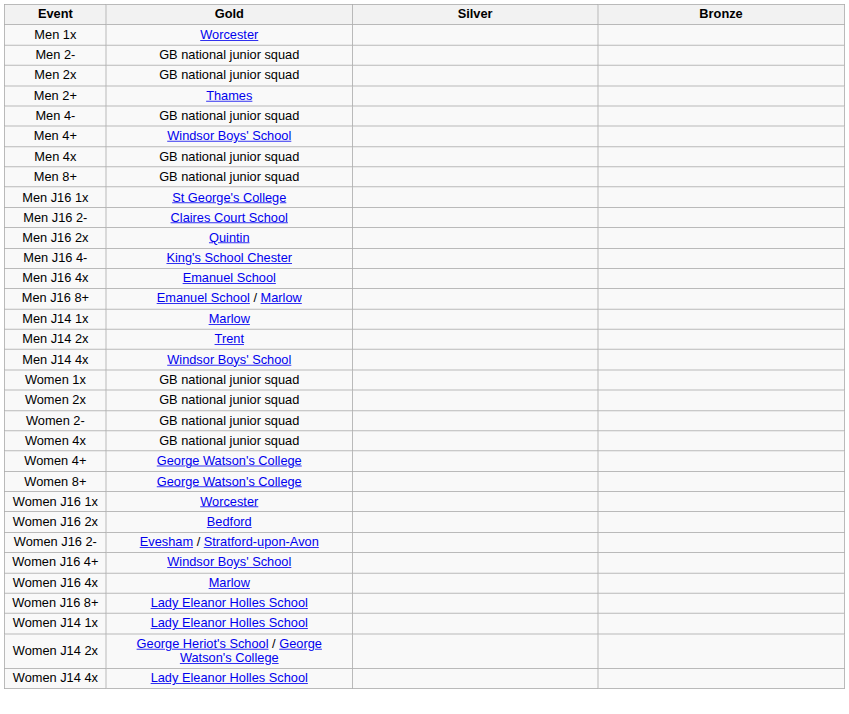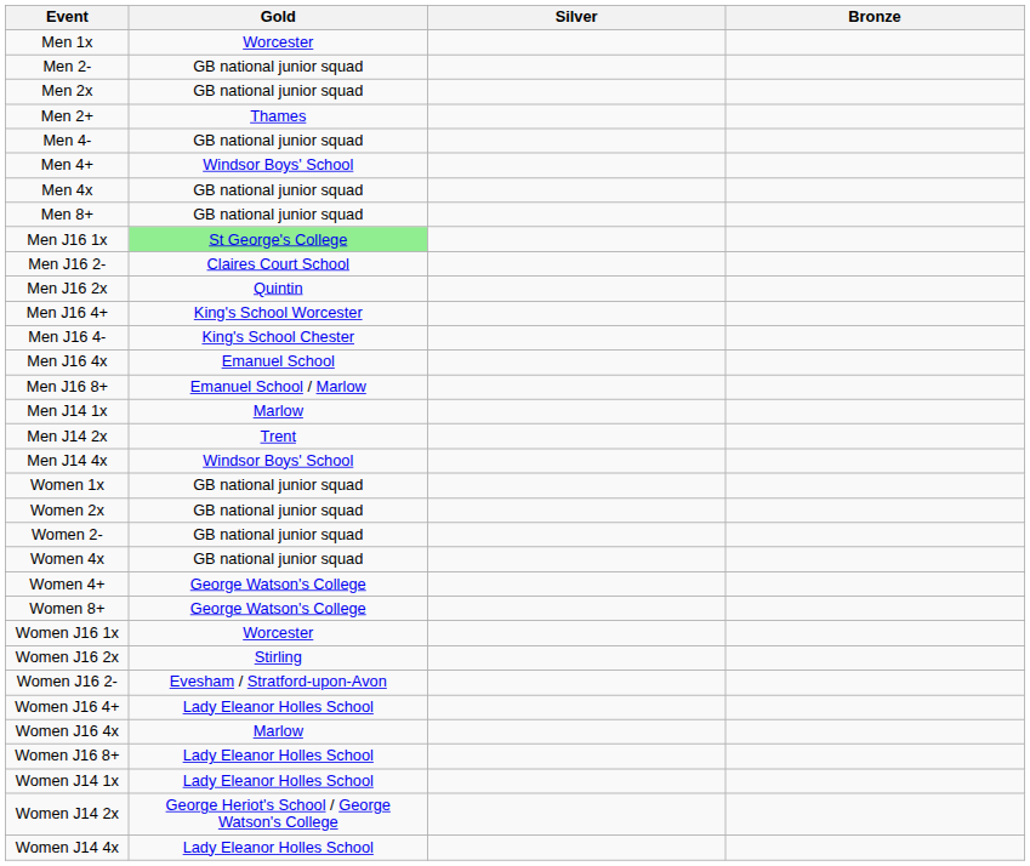Men J16 1x | Gold: no background -> lightgreen background
+ row: Men J16 4+ | King's School Worcester
Women J16 2x | Gold: Bedford -> Stirling
Women J16 4+ | Gold: Windsor Boys' School -> Lady Eleanor Holles School
